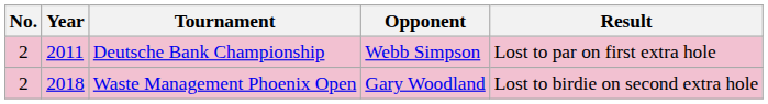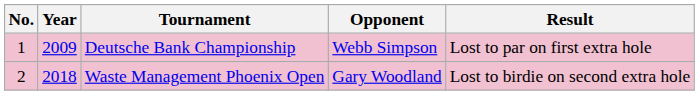Deutsche Bank Championship | No.: 2 -> 1
Deutsche Bank Championship | Year: 2011 -> 2009
